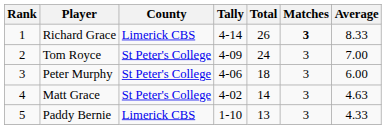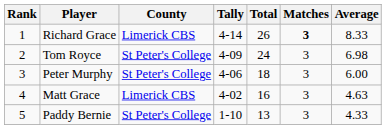Tom Royce | Average: 7.00 -> 6.98
Matt Grace | County: St Peter's College -> Limerick CBS
Matt Grace | Total: 14 -> 16
Paddy Bernie | County: Limerick CBS -> St Peter's College
